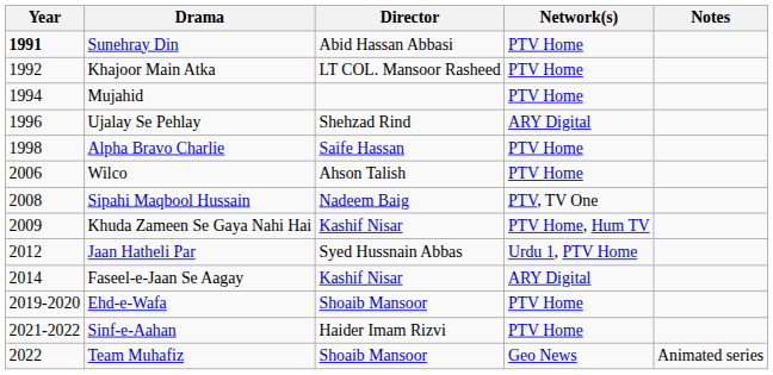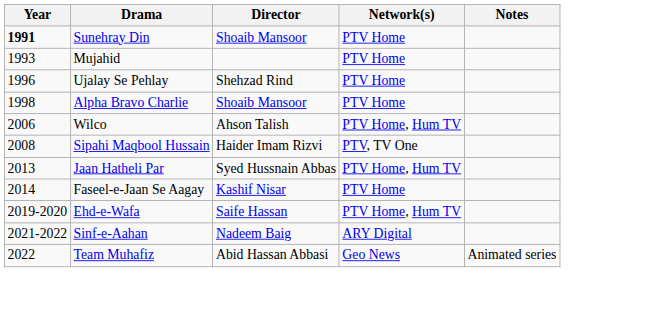Sunehray Din | Director: Abid Hassan Abbasi -> Shoaib Mansoor
- row: 1992 | Khajoor Main Atka | LT COL. Mansoor Rasheed | PTV Home
Mujahid | Year: 1994 -> 1993
Ujalay Se Pehlay | Network(s): ARY Digital -> PTV Home
Alpha Bravo Charlie | Director: Saife Hassan -> Shoaib Mansoor
Wilco | Network(s): PTV Home -> PTV Home, Hum TV
Sipahi Maqbool Hussain | Director: Nadeem Baig -> Haider Imam Rizvi
- row: 2009 | Khuda Zameen Se Gaya Nahi Hai | Kashif Nisar | PTV Home, Hum TV
Jaan Hatheli Par | Year: 2012 -> 2013
Jaan Hatheli Par | Network(s): Urdu 1, PTV Home -> PTV Home, Hum TV
Faseel-e-Jaan Se Aagay | Network(s): ARY Digital -> PTV Home
Ehd-e-Wafa | Director: Shoaib Mansoor -> Saife Hassan
Ehd-e-Wafa | Network(s): PTV Home -> PTV Home, Hum TV
Sinf-e-Aahan | Director: Haider Imam Rizvi -> Nadeem Baig
Sinf-e-Aahan | Network(s): PTV Home -> ARY Digital
Team Muhafiz | Director: Shoaib Mansoor -> Abid Hassan Abbasi
